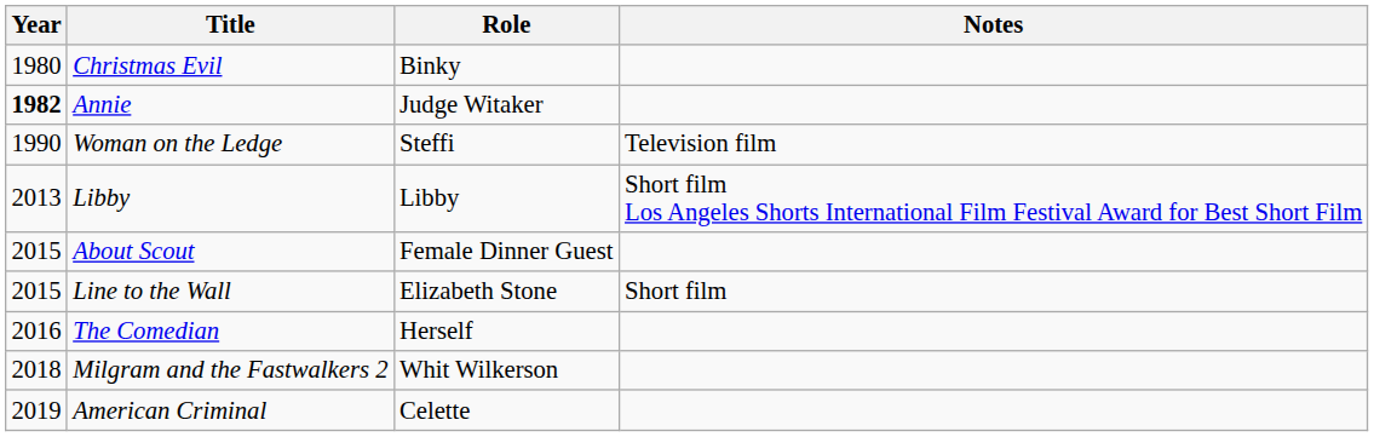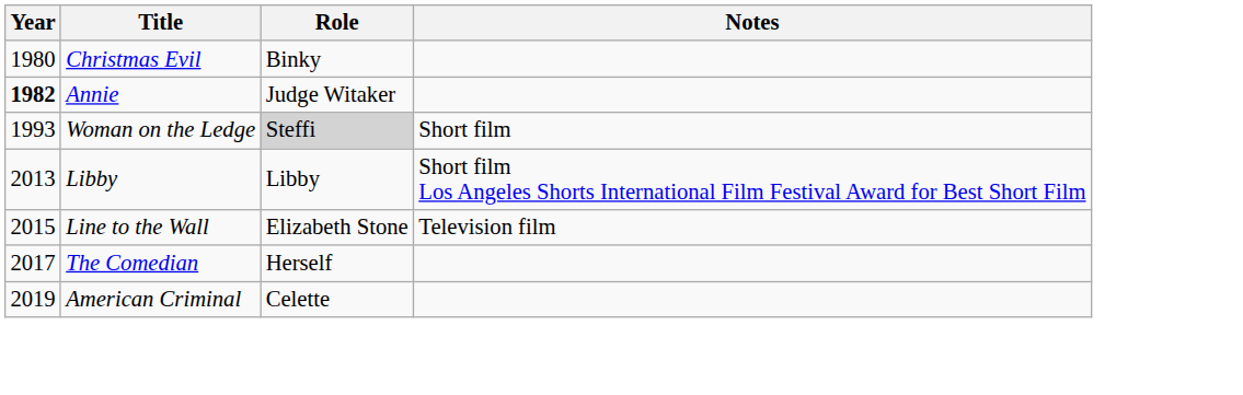Woman on the Ledge | Year: 1990 -> 1993
Woman on the Ledge | Role: no background -> lightgrey background
Woman on the Ledge | Notes: Television film -> Short film
- row: 2015 | About Scout | Female Dinner Guest
Line to the Wall | Notes: Short film -> Television film
The Comedian | Year: 2016 -> 2017
- row: 2018 | Milgram and the Fastwalkers 2 | Whit Wilkerson
